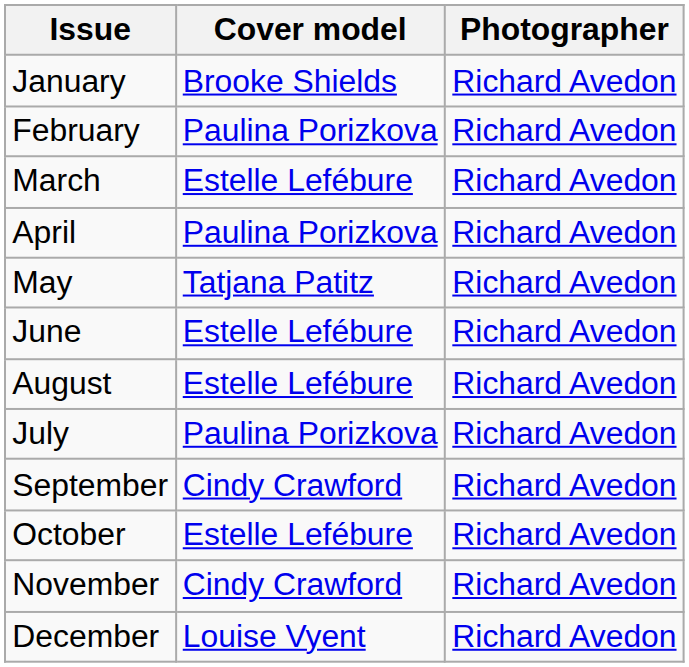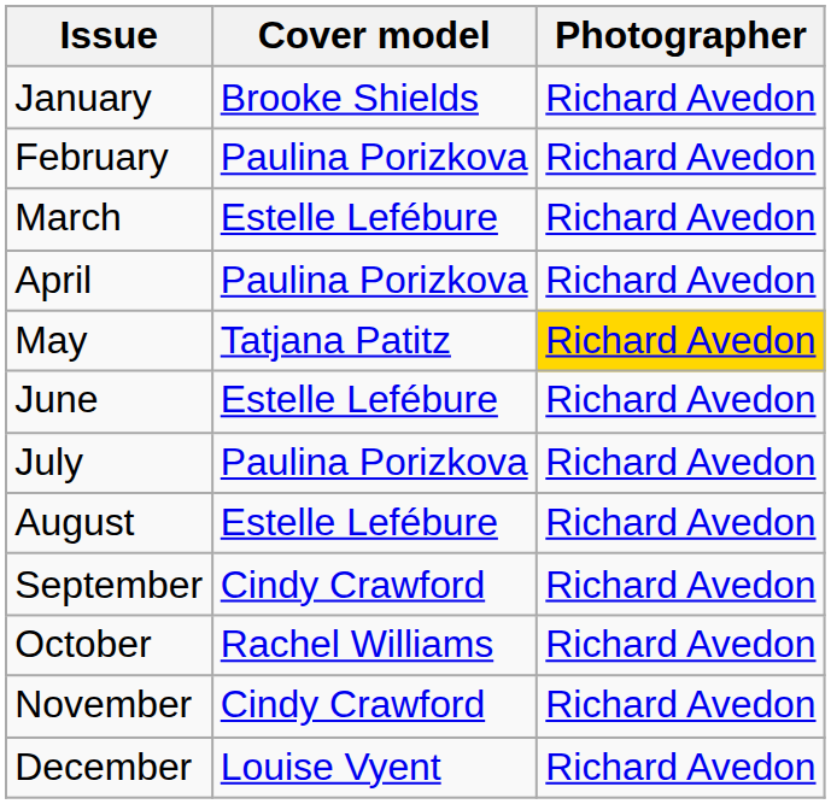May | Photographer: no background -> gold background
rows swapped: July <-> August
October | Cover model: Estelle Lefébure -> Rachel Williams
